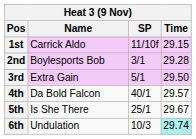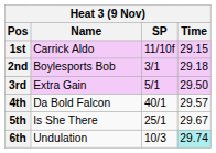2nd | Time: 29.28 -> 29.18
